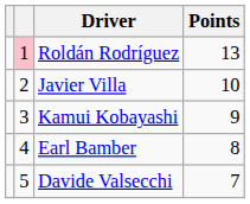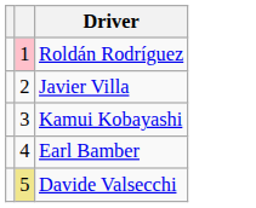- column: Points | 13 | 10 | 9 | 8 | 7
Davide Valsecchi | column 2: no background -> khaki background
